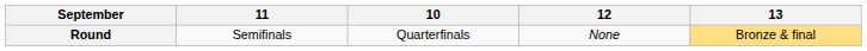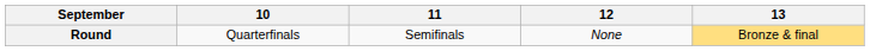columns swapped: 10 <-> 11
